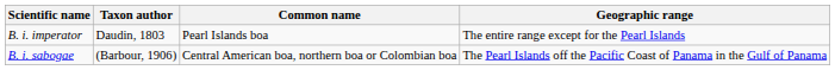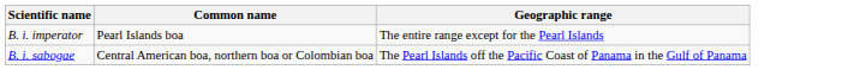- column: Taxon author | Daudin, 1803 | (Barbour, 1906)
